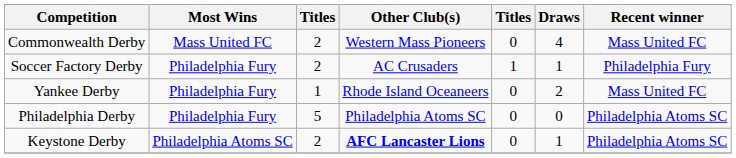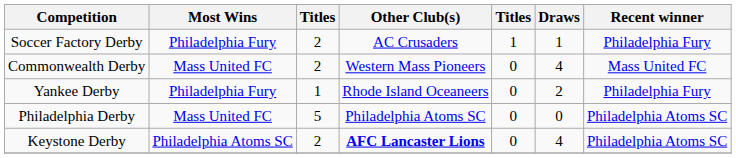rows swapped: Commonwealth Derby <-> Soccer Factory Derby
Yankee Derby | Recent winner: Mass United FC -> Philadelphia Fury
Philadelphia Derby | Most Wins: Philadelphia Fury -> Mass United FC
Keystone Derby | Draws: 1 -> 4
